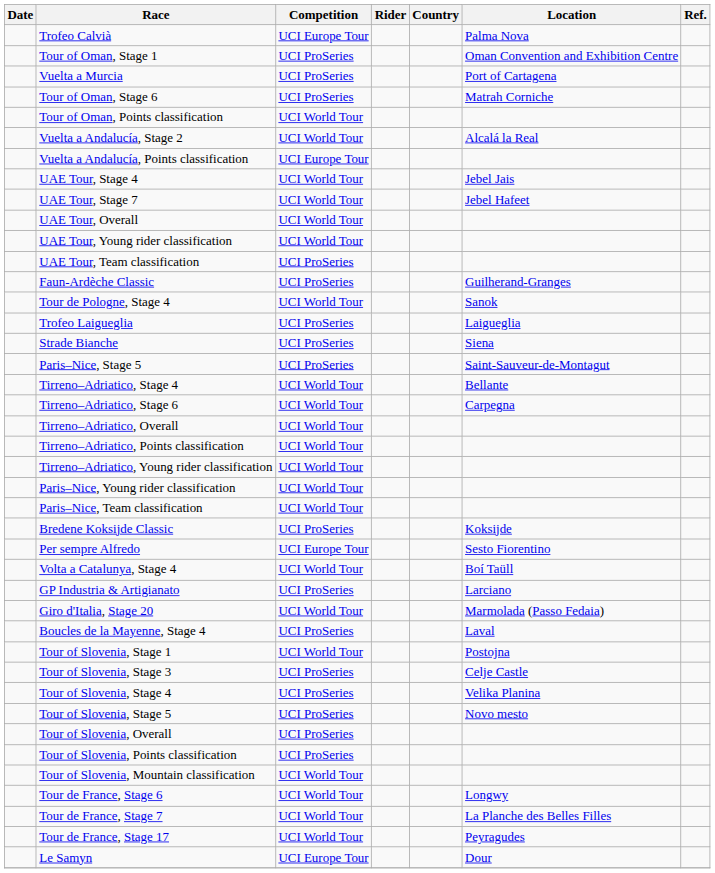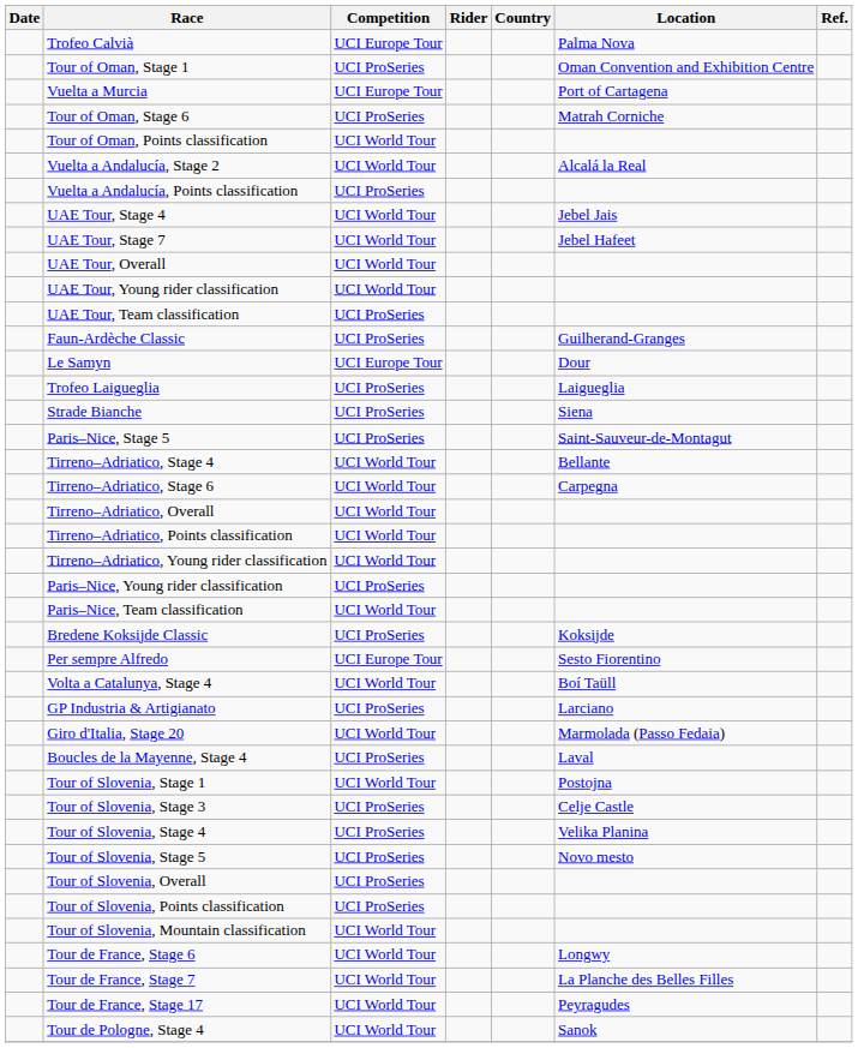Vuelta a Murcia | Competition: UCI ProSeries -> UCI Europe Tour
Vuelta a Andalucía, Points classification | Competition: UCI Europe Tour -> UCI ProSeries
rows swapped: Le Samyn <-> Tour de Pologne, Stage 4
Paris–Nice, Young rider classification | Competition: UCI World Tour -> UCI ProSeries
